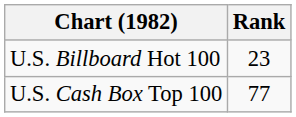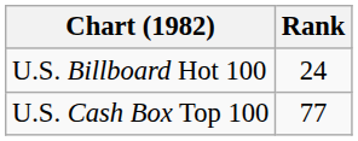U.S. Billboard Hot 100 | Rank: 23 -> 24
